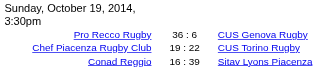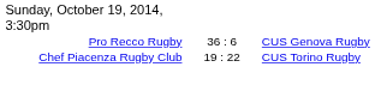- row: Conad Reggio | 16 : 39 | Sitav Lyons Piacenza
